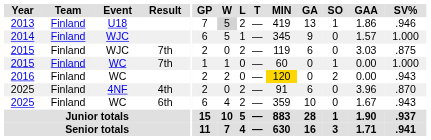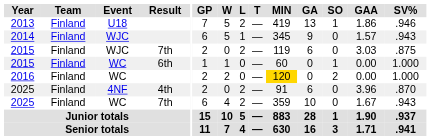2013 | W: lightgrey background -> no background
2014 | SV%: 1.000 -> .943
2015 / WC | Result: 7th -> 6th
2016 | SV%: .943 -> 1.000
2025 / WC | Result: 6th -> 7th
